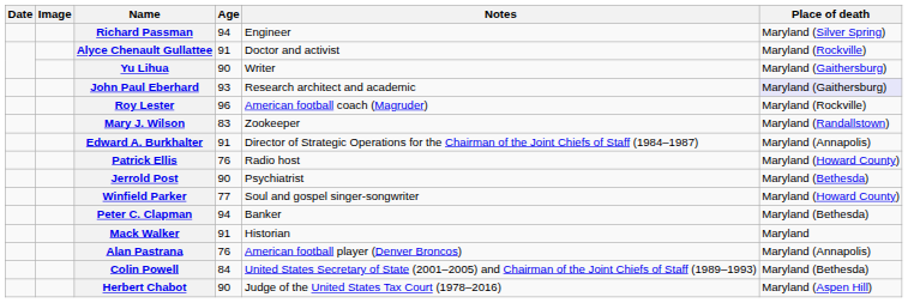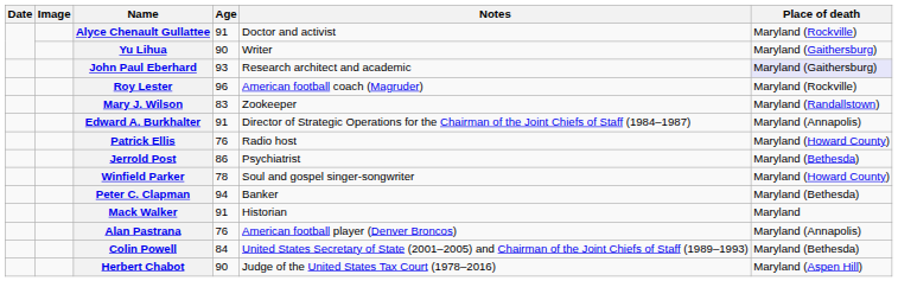- row: Richard Passman | 94 | Engineer | Maryland (Silver Spring)
Jerrold Post | Age: 90 -> 86
Winfield Parker | Age: 77 -> 78
